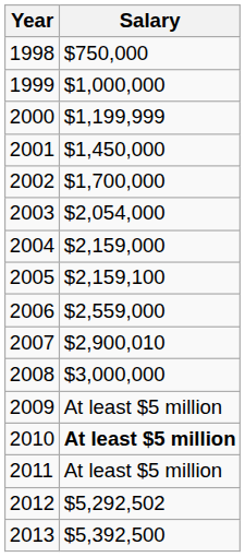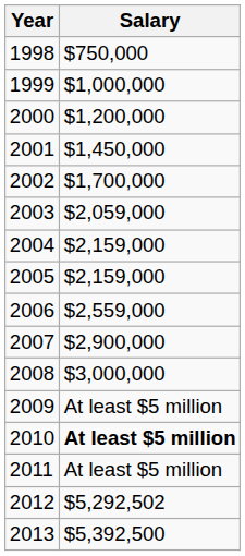2000 | Salary: $1,199,999 -> $1,200,000
2003 | Salary: $2,054,000 -> $2,059,000
2005 | Salary: $2,159,100 -> $2,159,000
2007 | Salary: $2,900,010 -> $2,900,000
